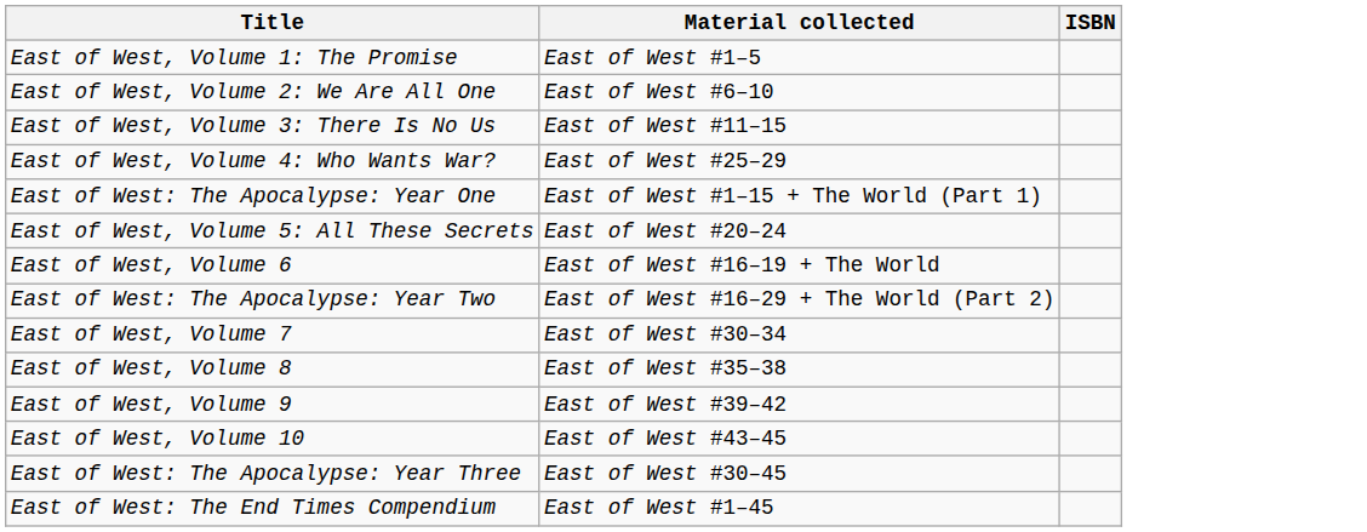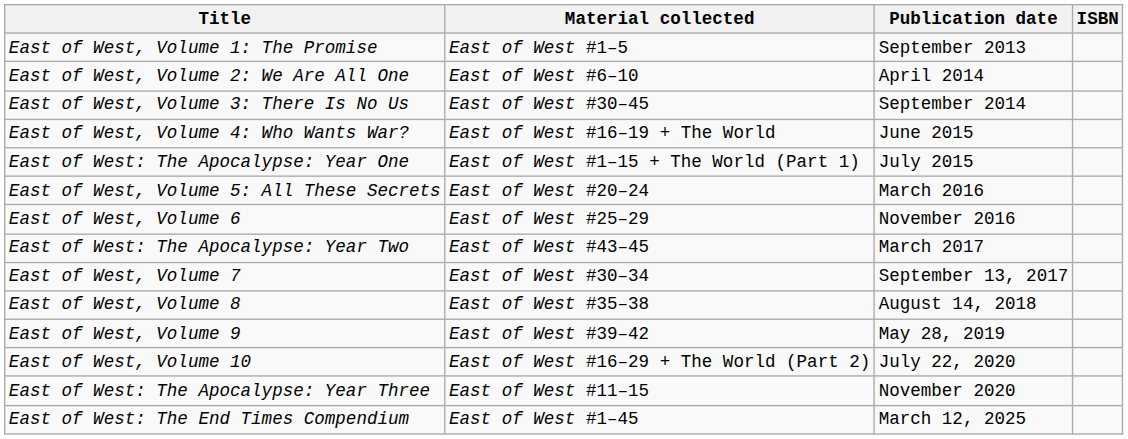+ column: Publication date | September 2013 | April 2014 | September 2014 | June 2015 | July 2015 | March 2016 | November 2016 | March 2017 | September 13, 2017 | August 14, 2018 | May 28, 2019 | July 22, 2020 | November 2020 | March 12, 2025
East of West, Volume 3: There Is No Us | Material collected: East of West #11–15 -> East of West #30–45
East of West, Volume 4: Who Wants War? | Material collected: East of West #25–29 -> East of West #16–19 + The World
East of West, Volume 6 | Material collected: East of West #16–19 + The World -> East of West #25–29
East of West: The Apocalypse: Year Two | Material collected: East of West #16–29 + The World (Part 2) -> East of West #43–45
East of West, Volume 10 | Material collected: East of West #43–45 -> East of West #16–29 + The World (Part 2)
East of West: The Apocalypse: Year Three | Material collected: East of West #30–45 -> East of West #11–15
